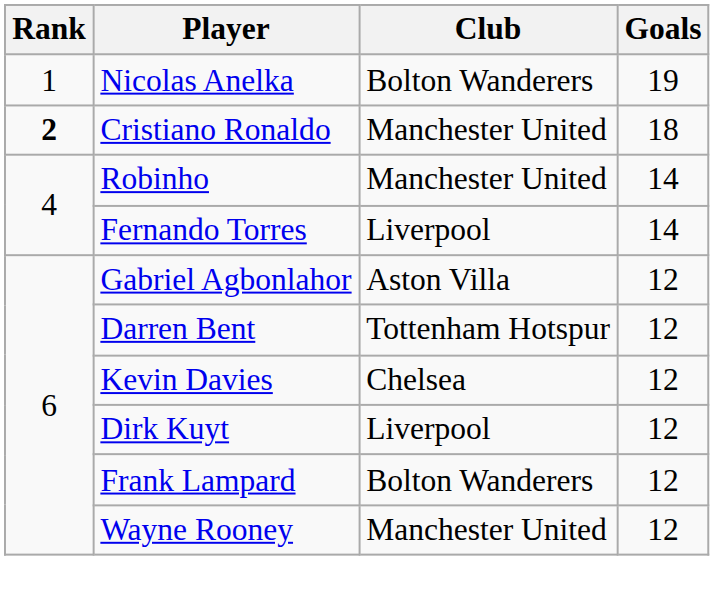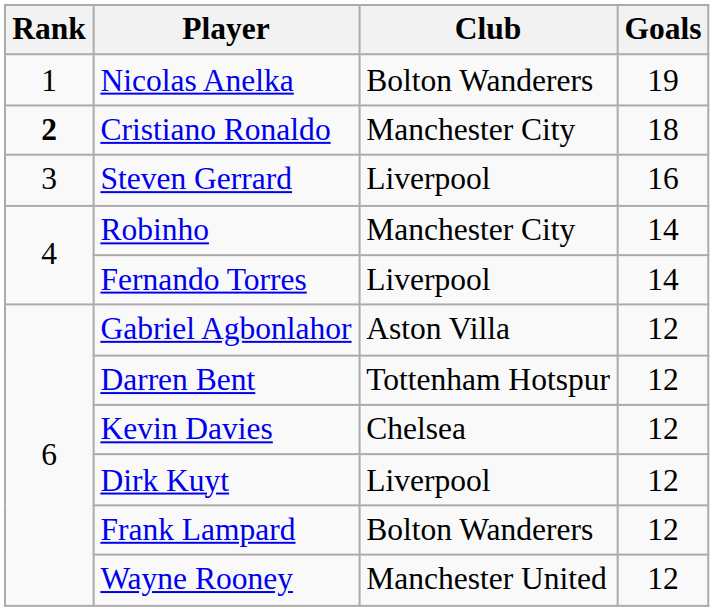Cristiano Ronaldo | Club: Manchester United -> Manchester City
+ row: 3 | Steven Gerrard | Liverpool | 16
Robinho | Club: Manchester United -> Manchester City
